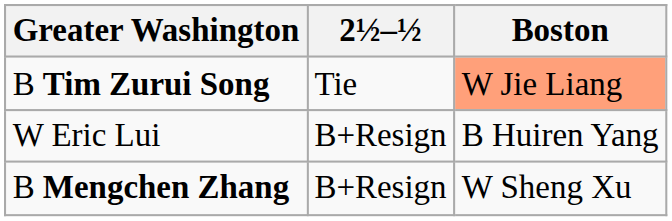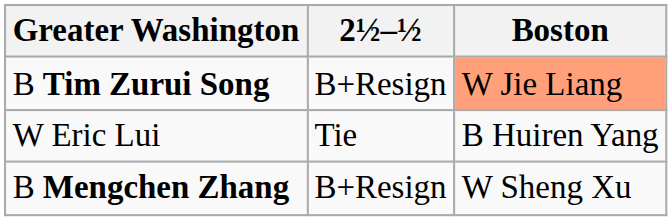B Tim Zurui Song | 2½–½: Tie -> B+Resign
W Eric Lui | 2½–½: B+Resign -> Tie
